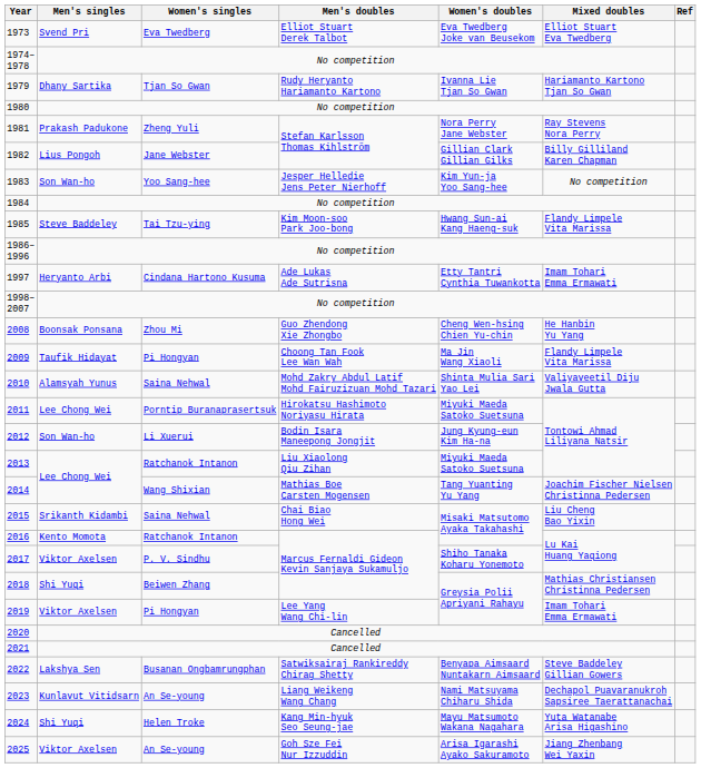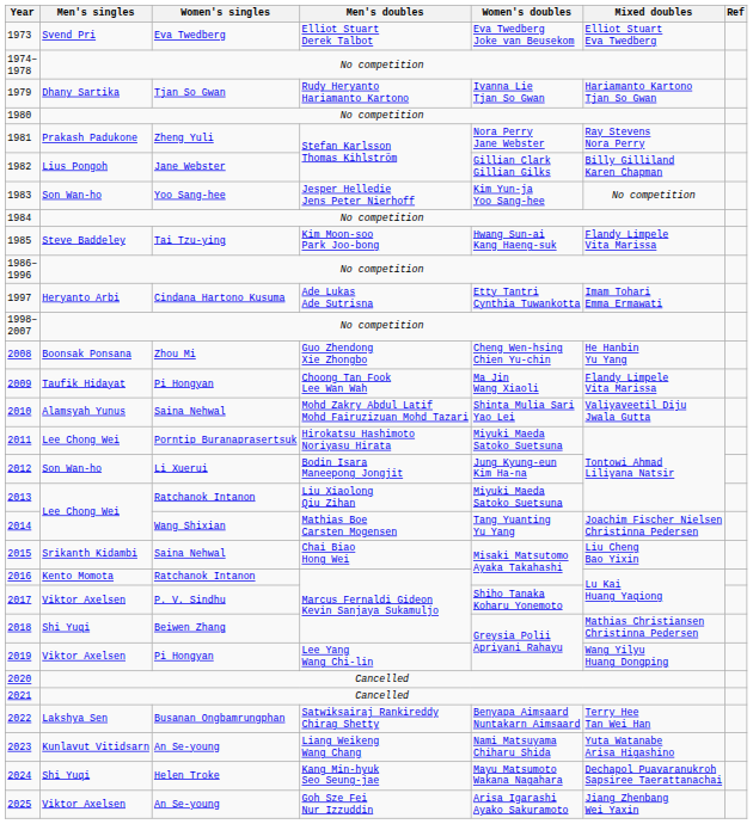2019 | Mixed doubles: Imam Tohari Emma Ermawati -> Wang Yilyu Huang Dongping
2022 | Mixed doubles: Steve Baddeley Gillian Gowers -> Terry Hee Tan Wei Han
2023 | Mixed doubles: Dechapol Puavaranukroh Sapsiree Taerattanachai -> Yuta Watanabe Arisa Higashino
2024 | Mixed doubles: Yuta Watanabe Arisa Higashino -> Dechapol Puavaranukroh Sapsiree Taerattanachai
